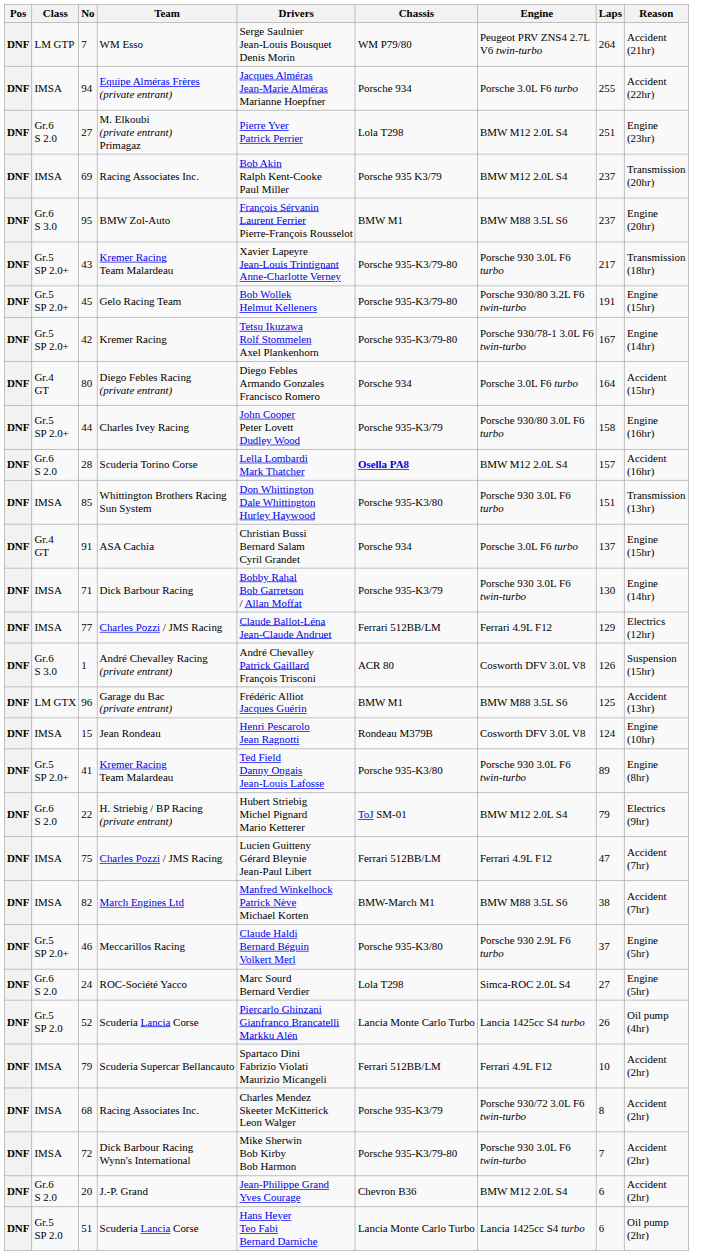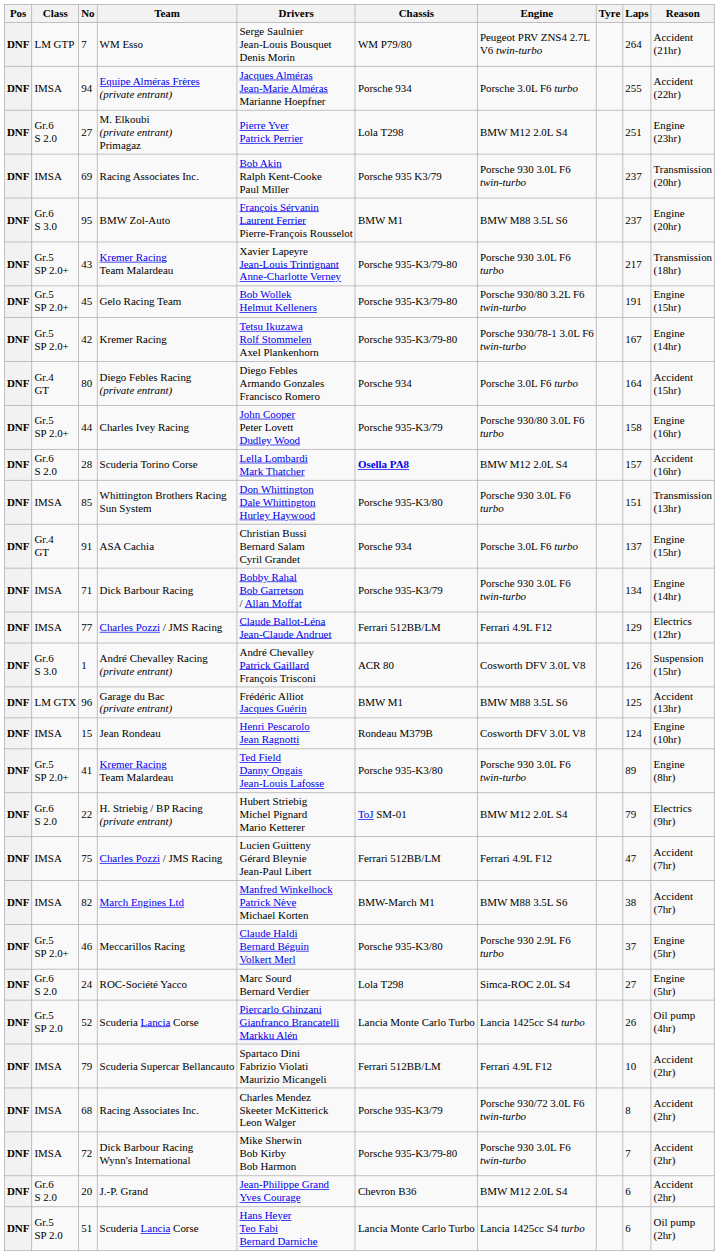+ column: Tyre
69 | Engine: BMW M12 2.0L S4 -> Porsche 930 3.0L F6 twin-turbo
71 | Laps: 130 -> 134
